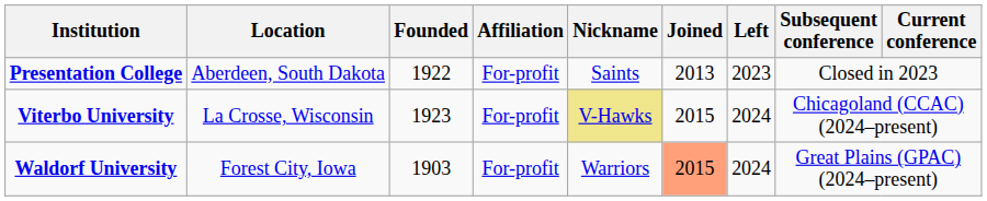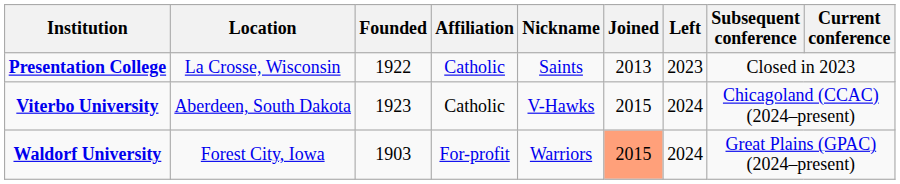Presentation College | Location: Aberdeen, South Dakota -> La Crosse, Wisconsin
Presentation College | Affiliation: For-profit -> Catholic
Viterbo University | Location: La Crosse, Wisconsin -> Aberdeen, South Dakota
Viterbo University | Affiliation: For-profit -> Catholic
Viterbo University | Nickname: khaki background -> no background
